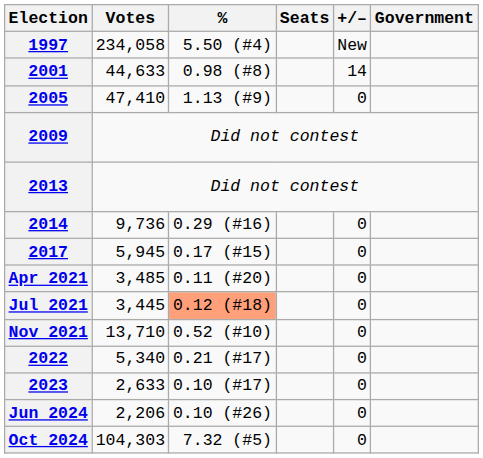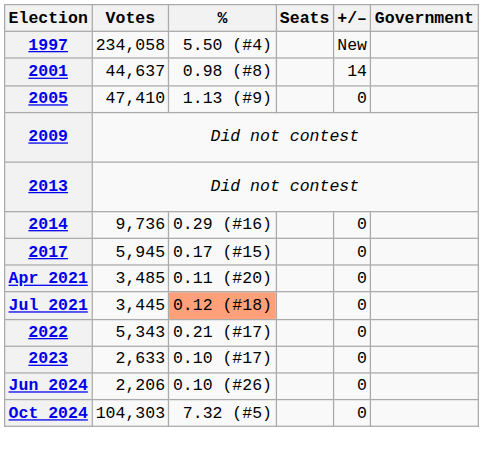2001 | Votes: 44,633 -> 44,637
- row: Nov 2021 | 13,710 | 0.52 (#10) | 0
2022 | Votes: 5,340 -> 5,343
